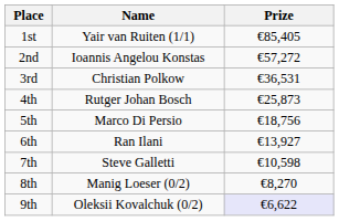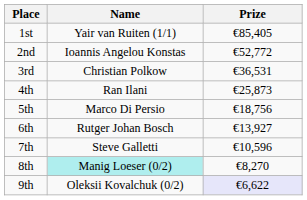2nd | Prize: €57,272 -> €52,772
4th | Name: Rutger Johan Bosch -> Ran Ilani
6th | Name: Ran Ilani -> Rutger Johan Bosch
7th | Prize: €10,598 -> €10,596
8th | Name: no background -> paleturquoise background
